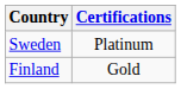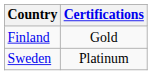rows swapped: Finland <-> Sweden
